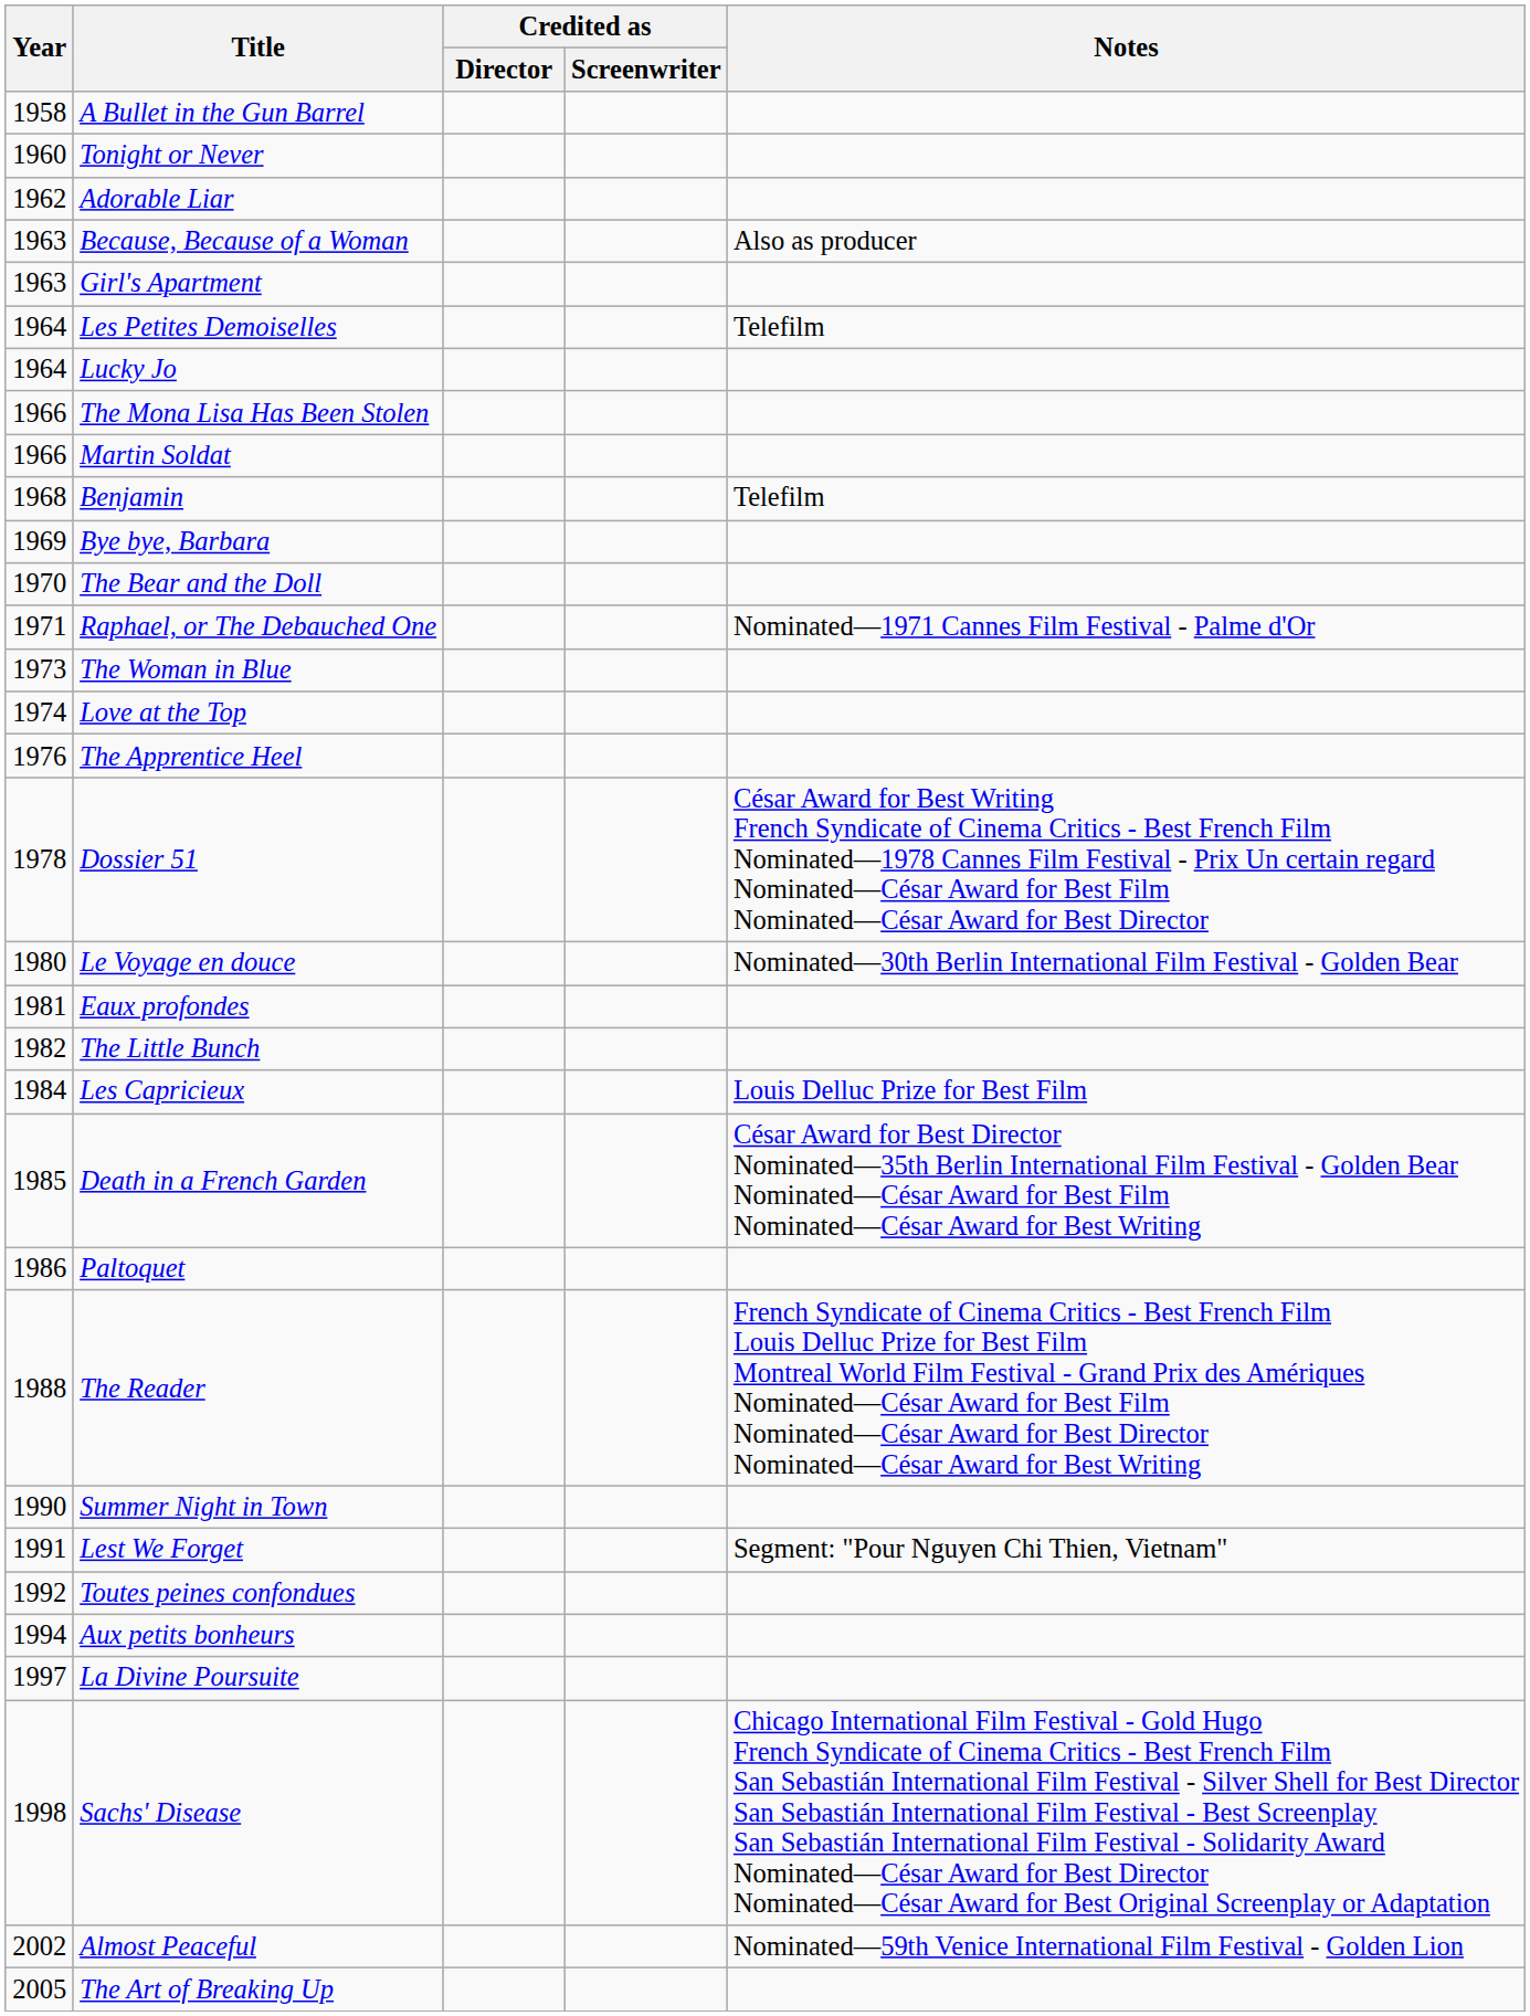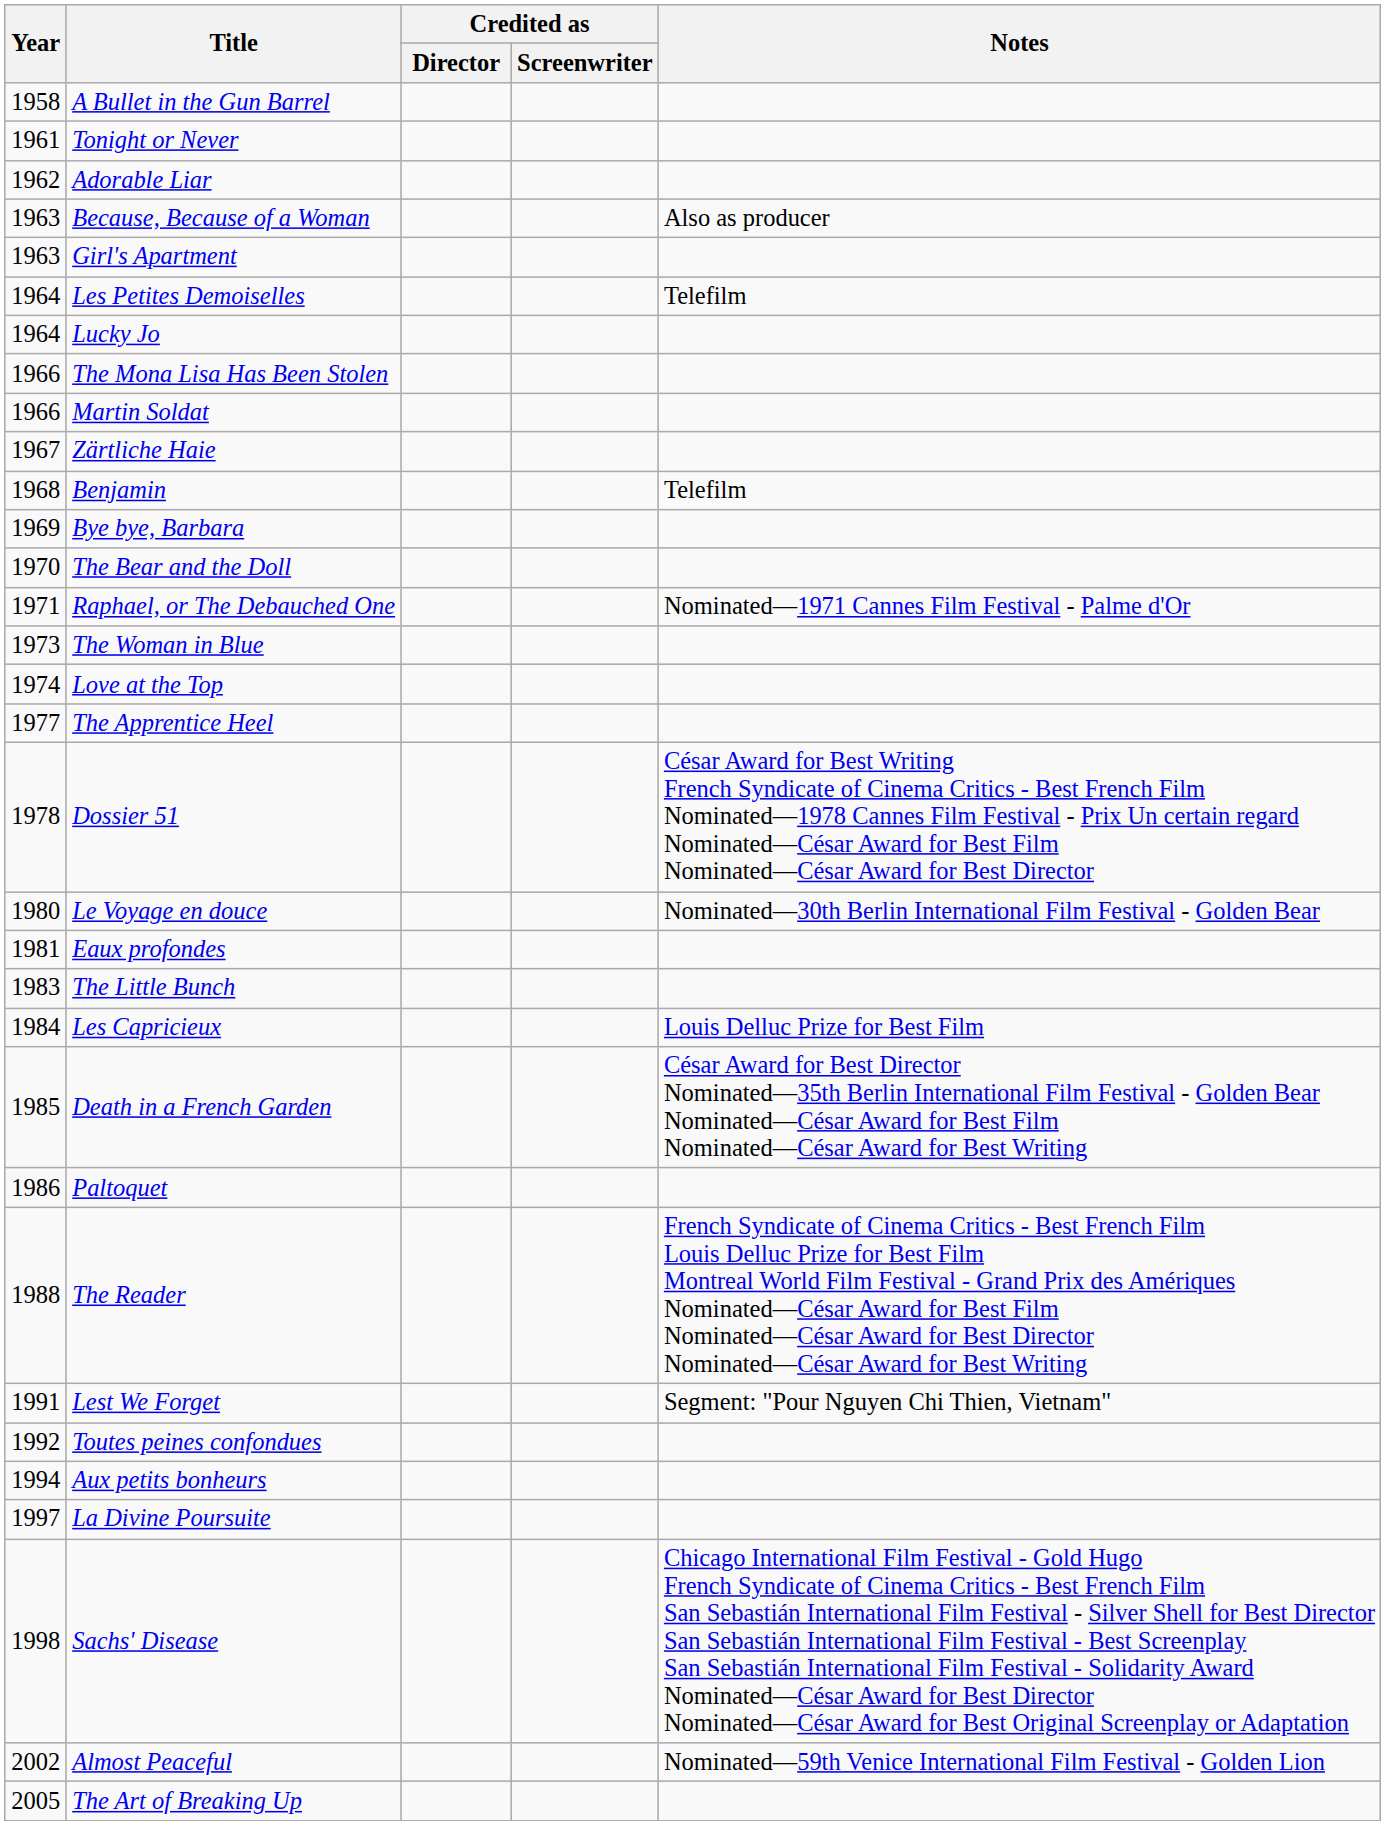Tonight or Never | Year: 1960 -> 1961
+ row: 1967 | Zärtliche Haie
The Apprentice Heel | Year: 1976 -> 1977
The Little Bunch | Year: 1982 -> 1983
- row: 1990 | Summer Night in Town
